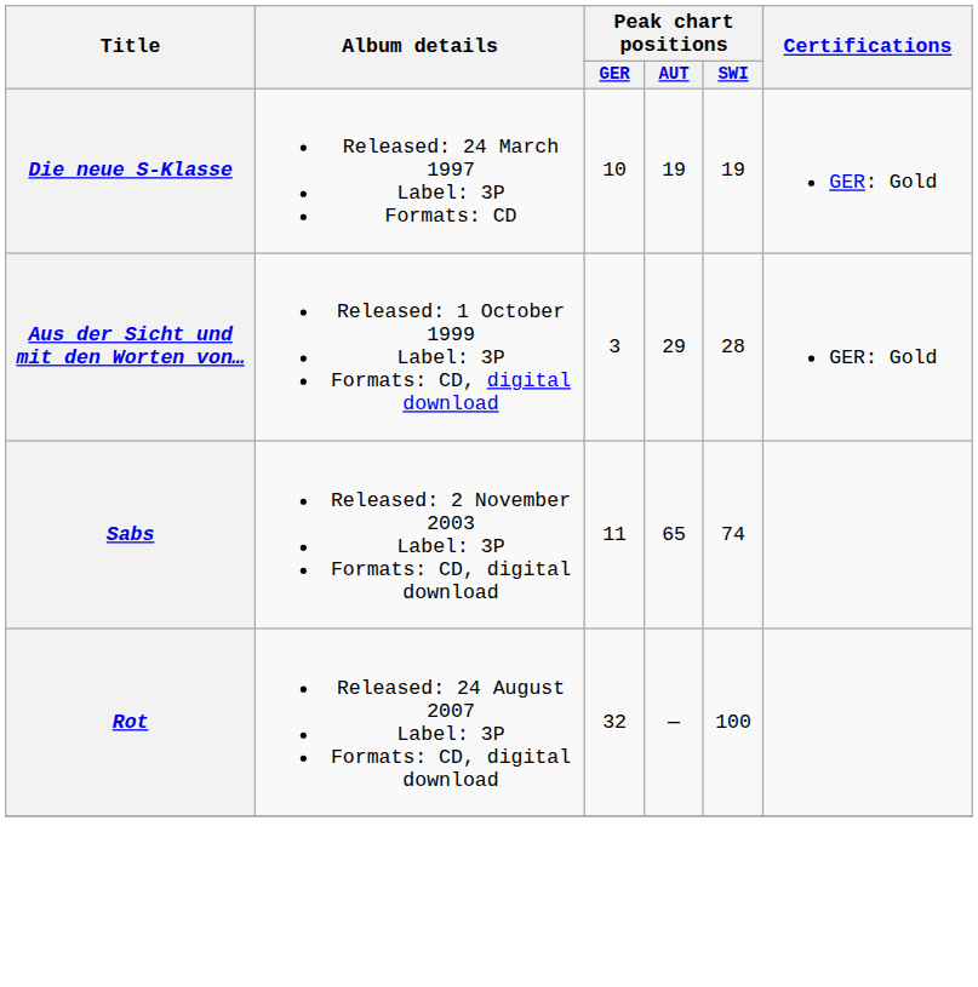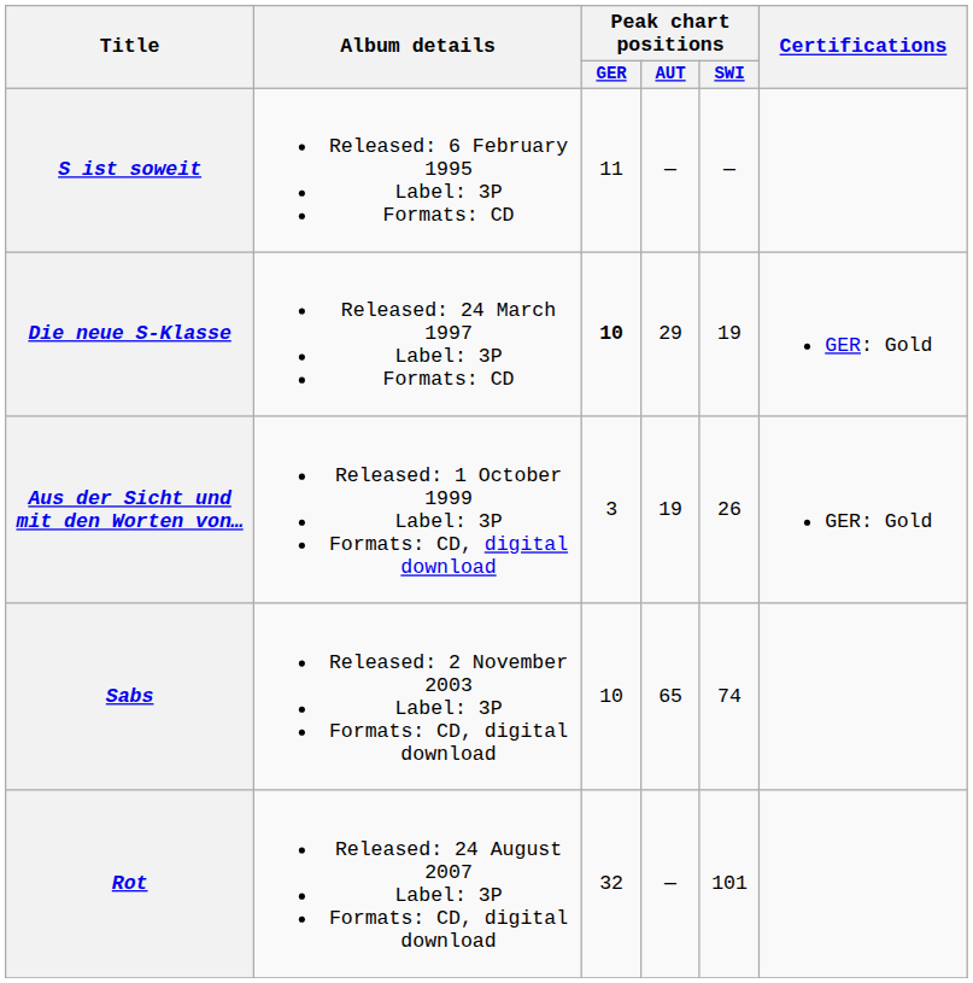+ row: S ist soweit | Released: 6 February 1995 Label: 3P Formats: CD | 11 | — | —
Die neue S-Klasse | Peak chart positions / GER: normal -> bold
Die neue S-Klasse | Peak chart positions / AUT: 19 -> 29
Aus der Sicht und mit den Worten von… | Peak chart positions / AUT: 29 -> 19
Aus der Sicht und mit den Worten von… | Peak chart positions / SWI: 28 -> 26
Sabs | Peak chart positions / GER: 11 -> 10
Rot | Peak chart positions / SWI: 100 -> 101
